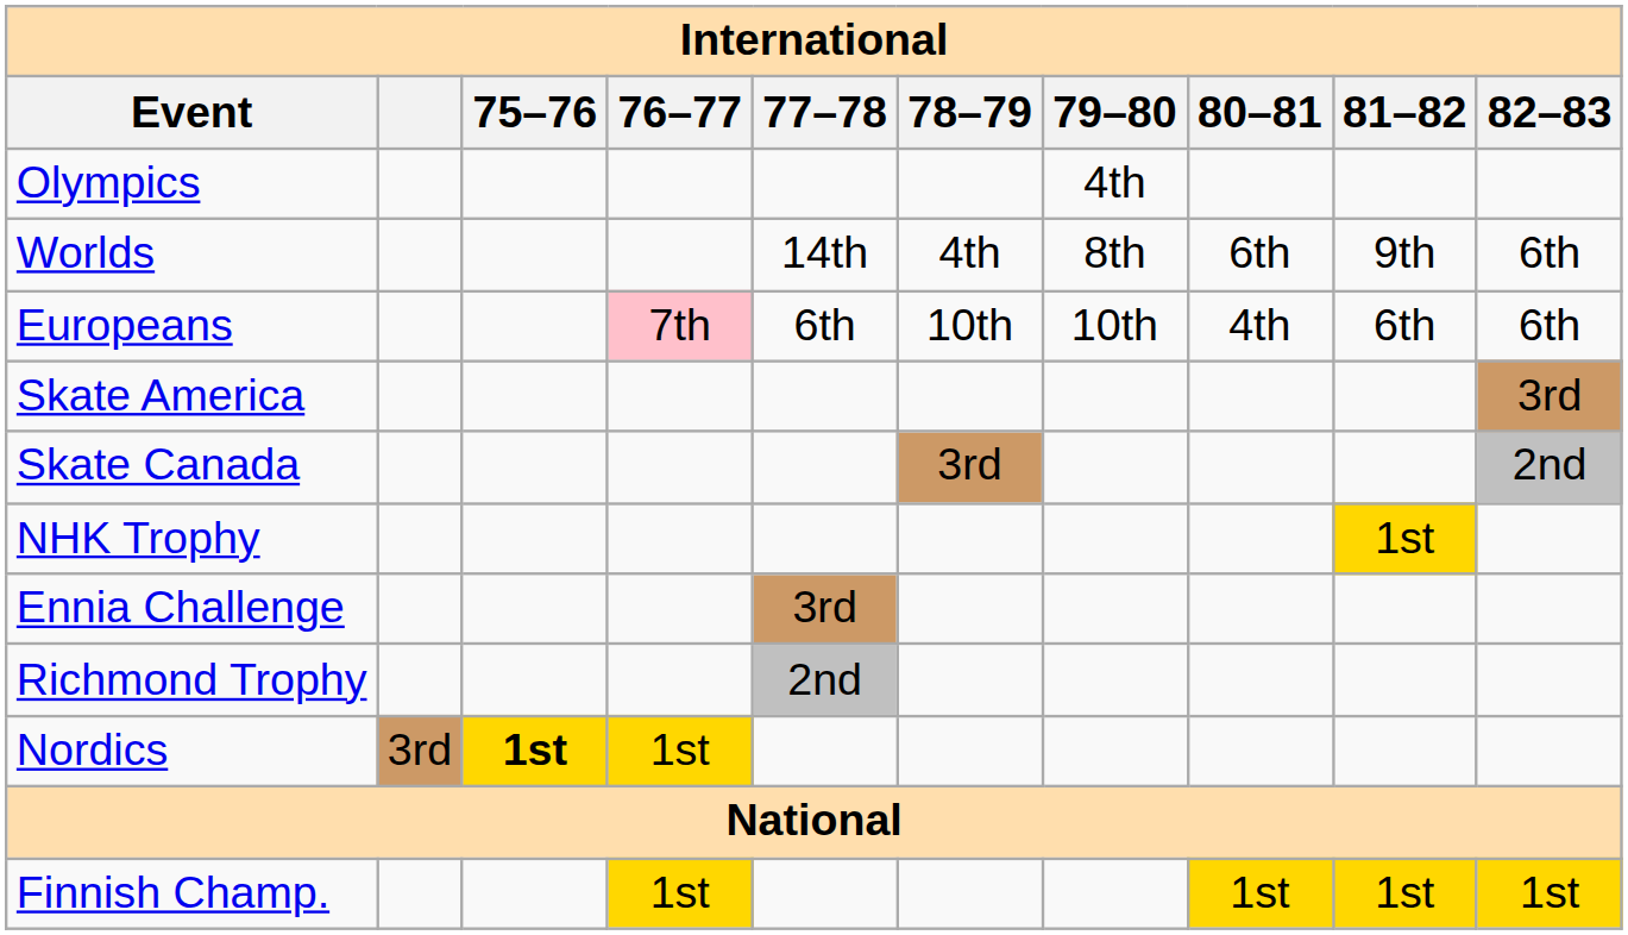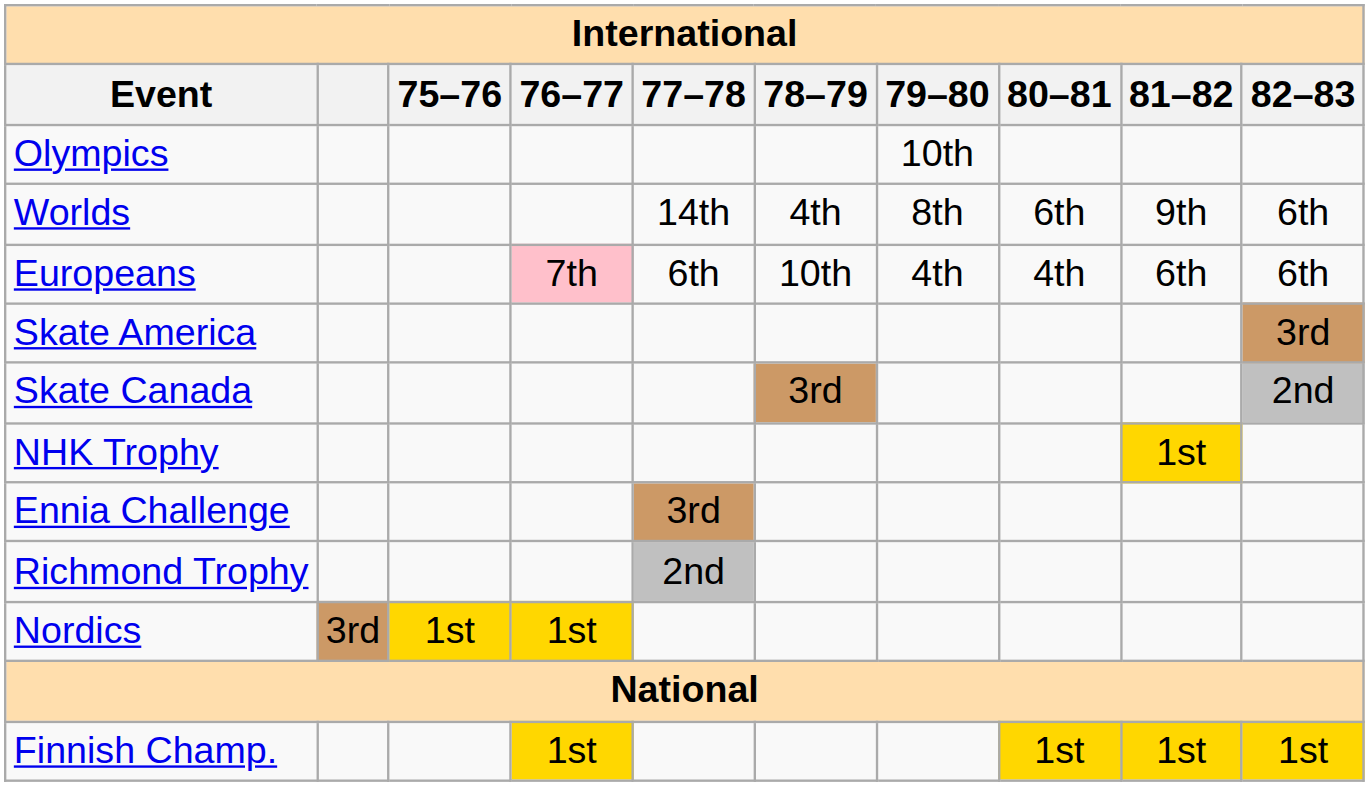Olympics | 79–80: 4th -> 10th
Europeans | 79–80: 10th -> 4th
Nordics | 75–76: bold -> normal
